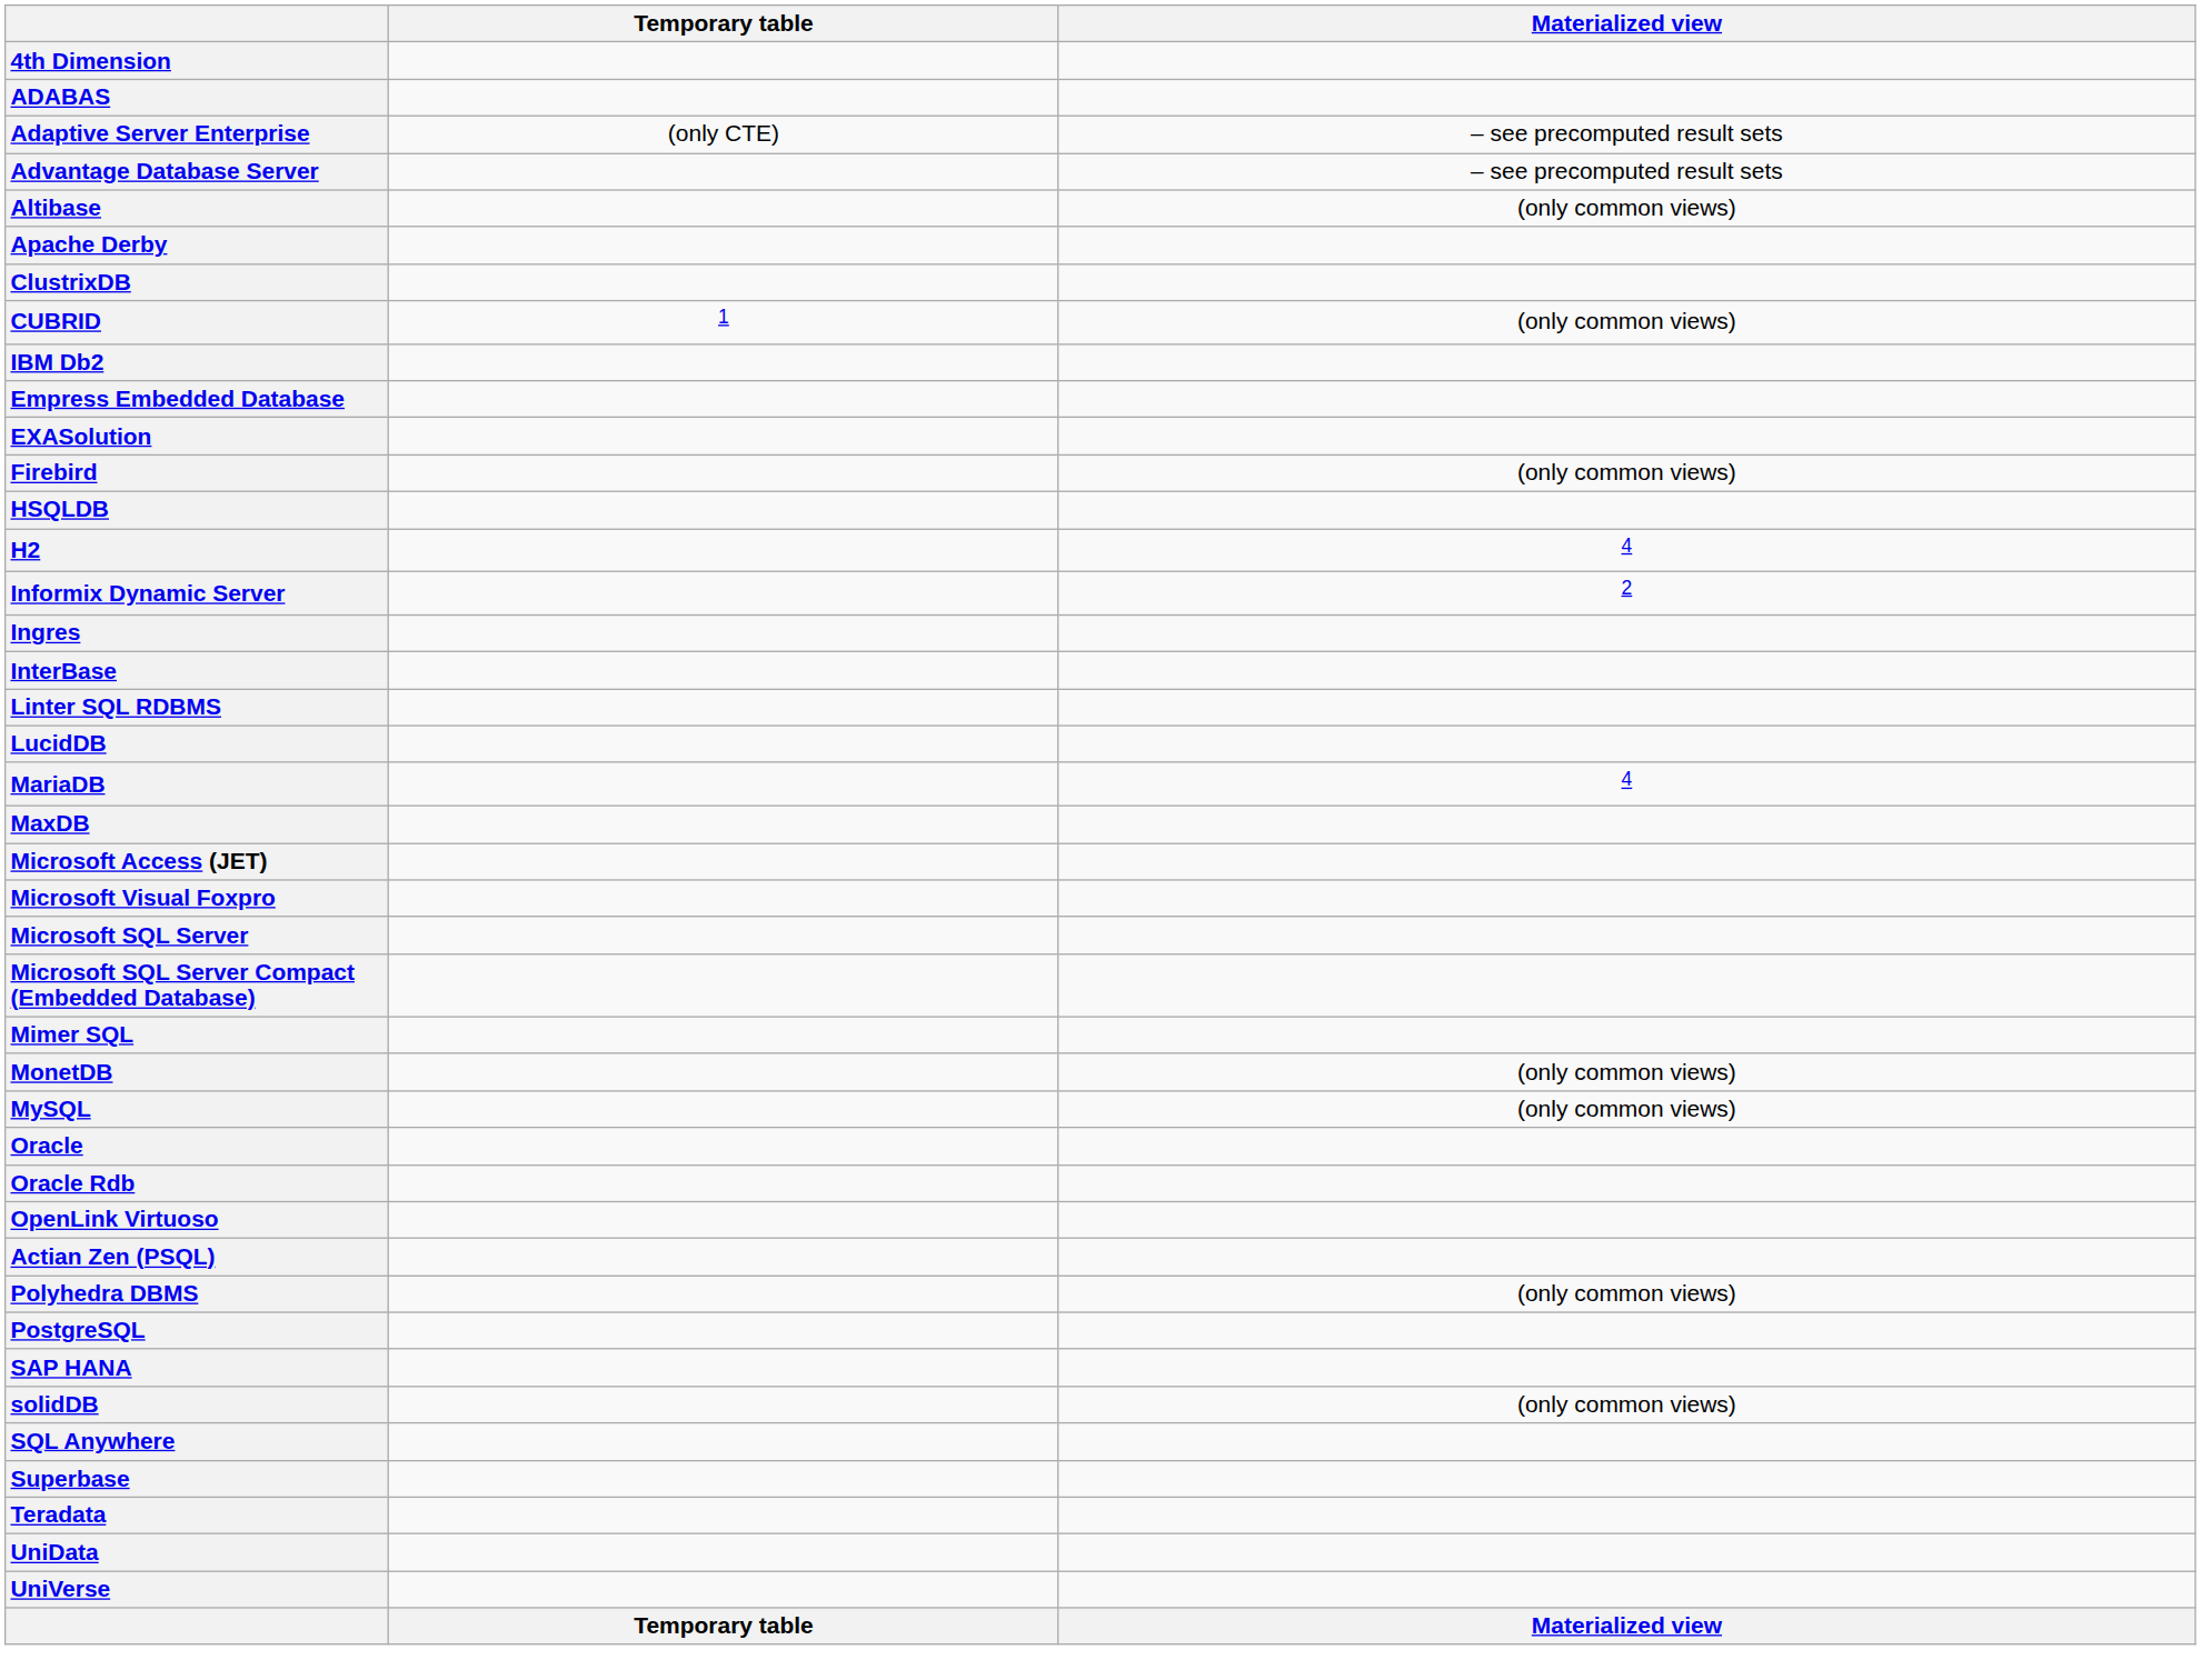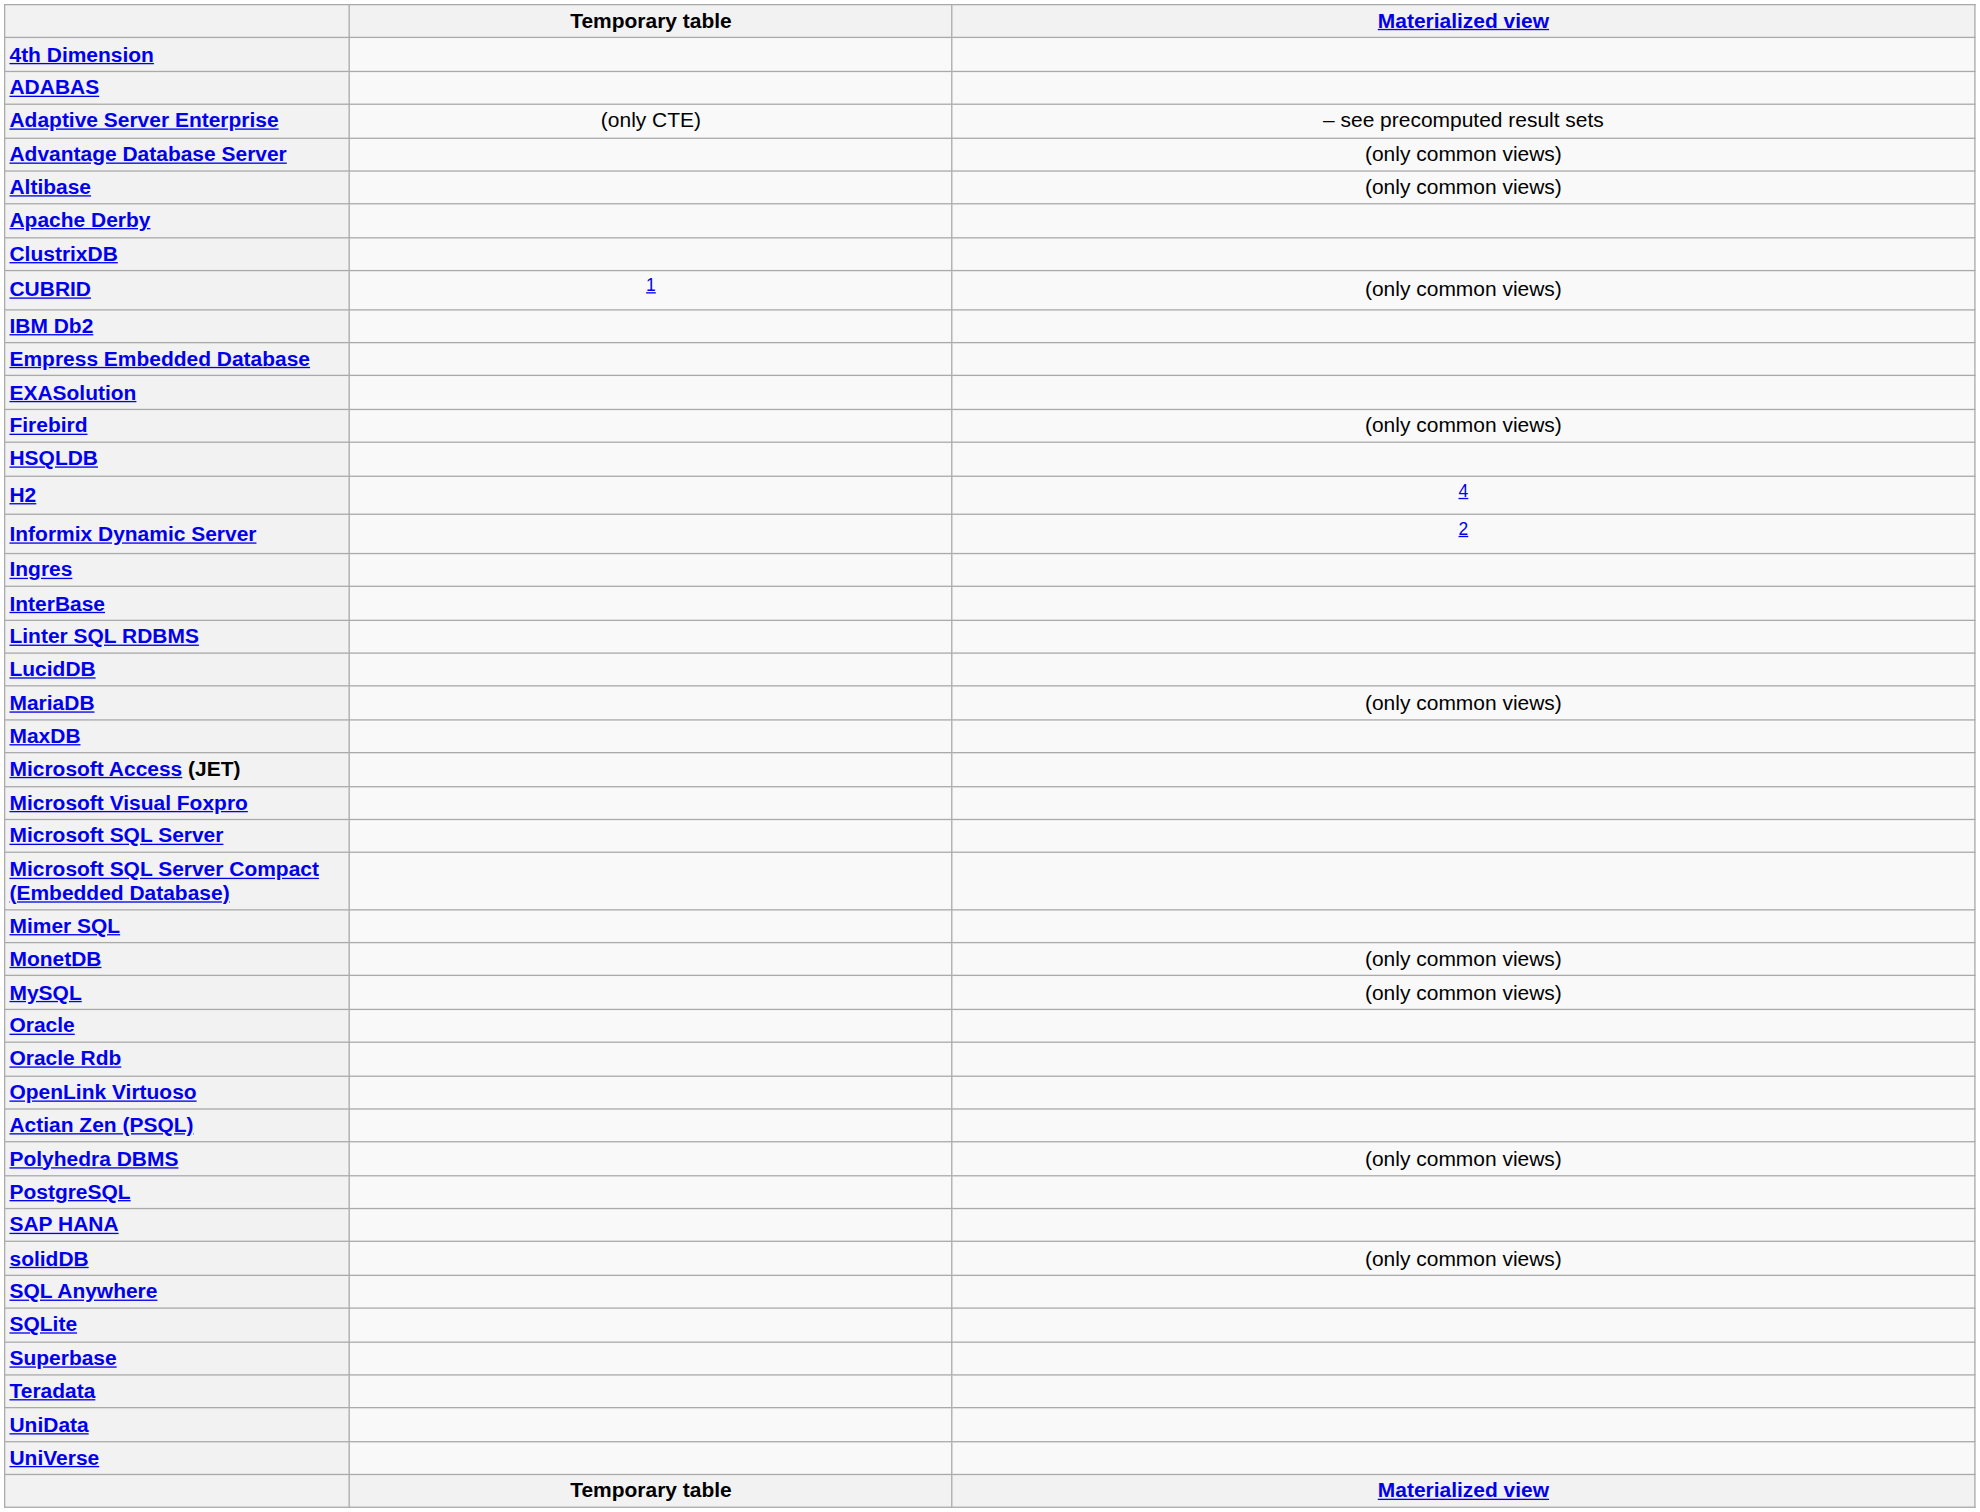Advantage Database Server | Materialized view: – see precomputed result sets -> (only common views)
MariaDB | Materialized view: 4 -> (only common views)
+ row: SQLite
